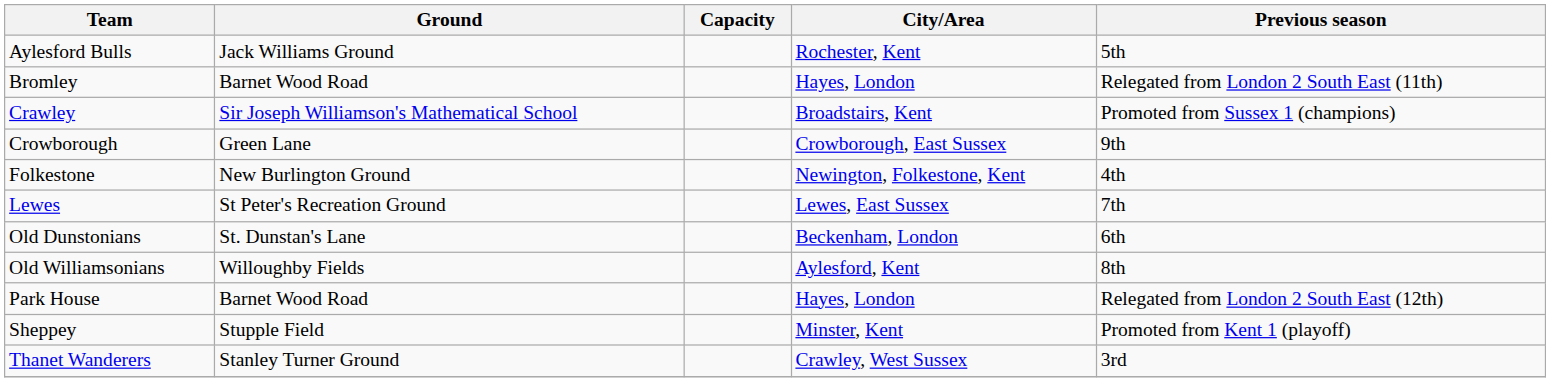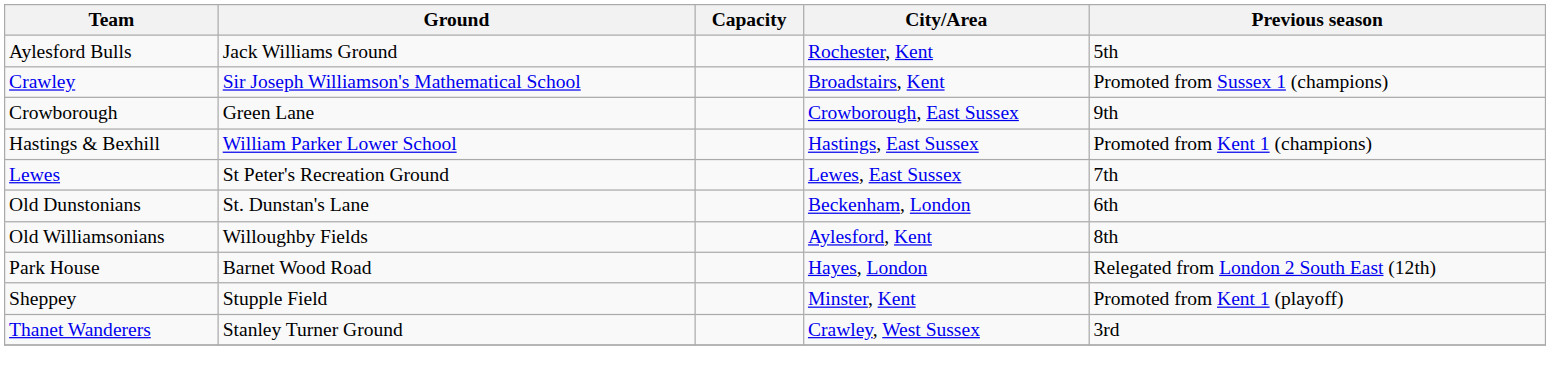- row: Bromley | Barnet Wood Road | Hayes, London | Relegated from London 2 South East (11th)
- row: Folkestone | New Burlington Ground | Newington, Folkestone, Kent | 4th
+ row: Hastings & Bexhill | William Parker Lower School | Hastings, East Sussex | Promoted from Kent 1 (champions)
